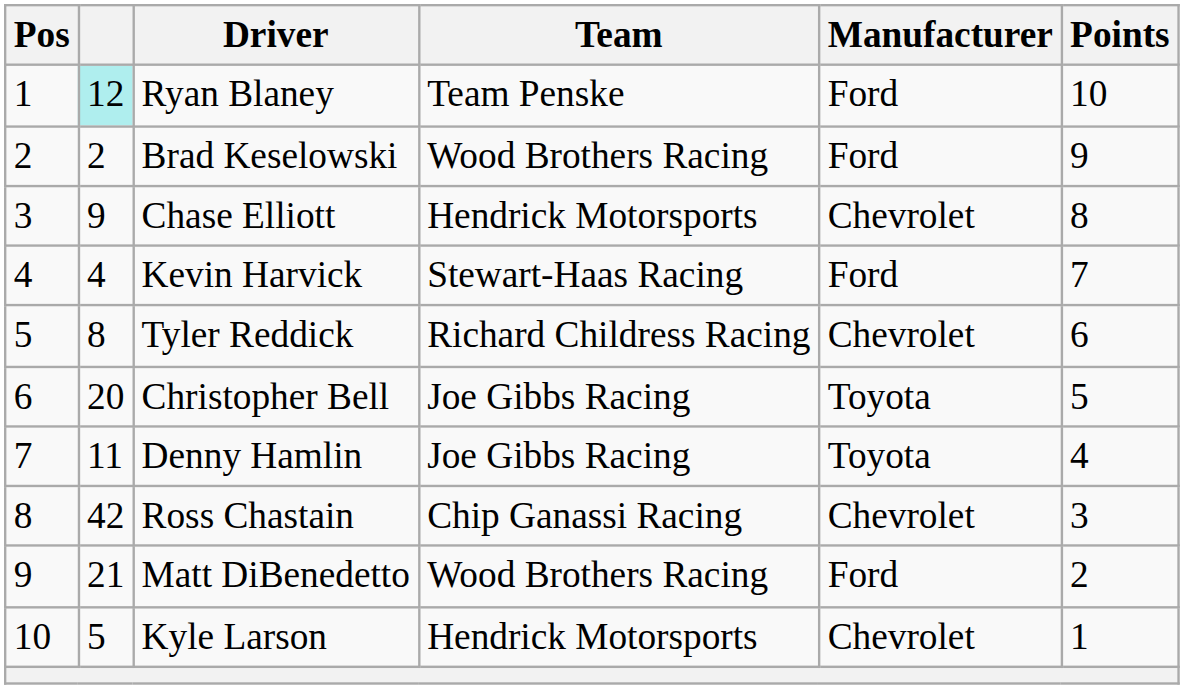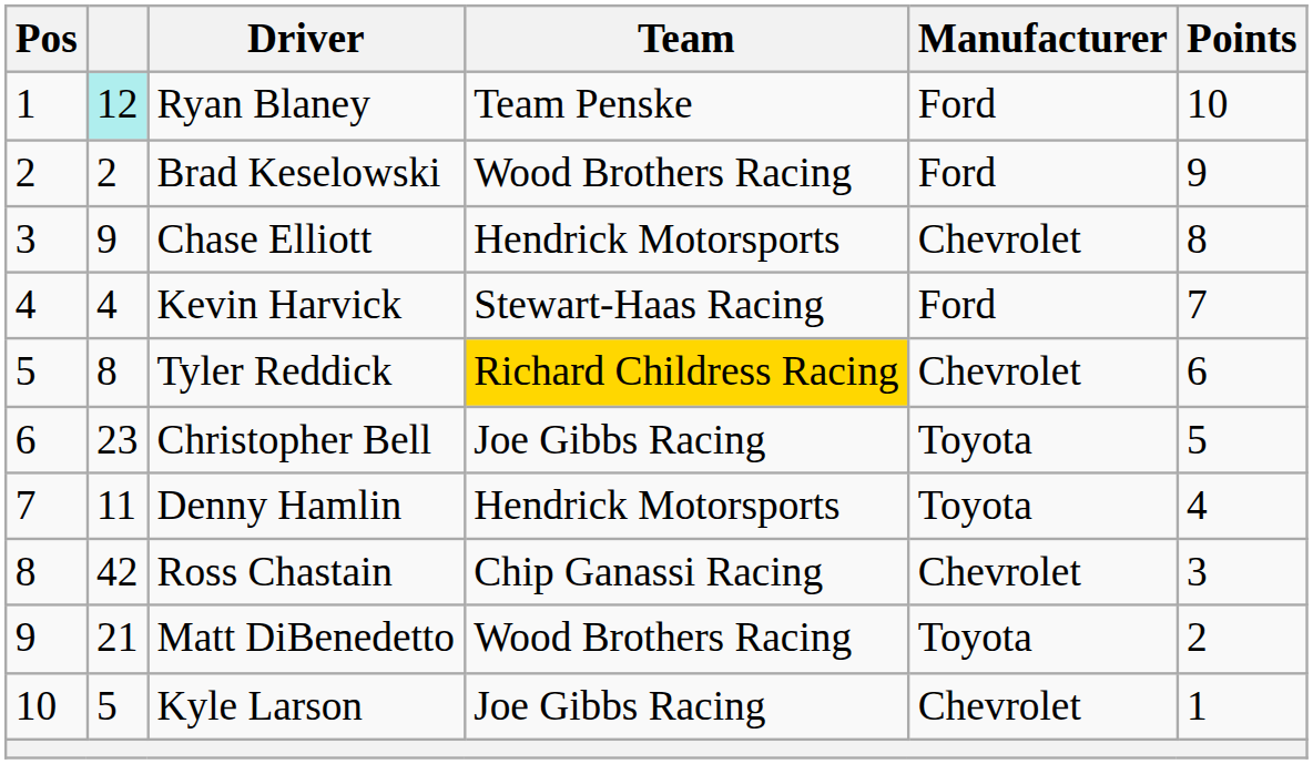Tyler Reddick | Team: no background -> gold background
Christopher Bell | column 2: 20 -> 23
Denny Hamlin | Team: Joe Gibbs Racing -> Hendrick Motorsports
Matt DiBenedetto | Manufacturer: Ford -> Toyota
Kyle Larson | Team: Hendrick Motorsports -> Joe Gibbs Racing
